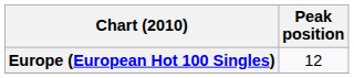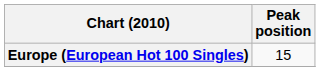Europe (European Hot 100 Singles) | Peak position: 12 -> 15
